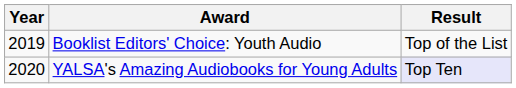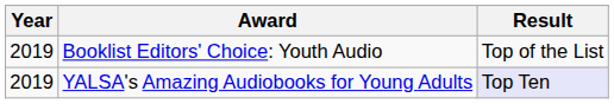YALSA's Amazing Audiobooks for Young Adults | Year: 2020 -> 2019
